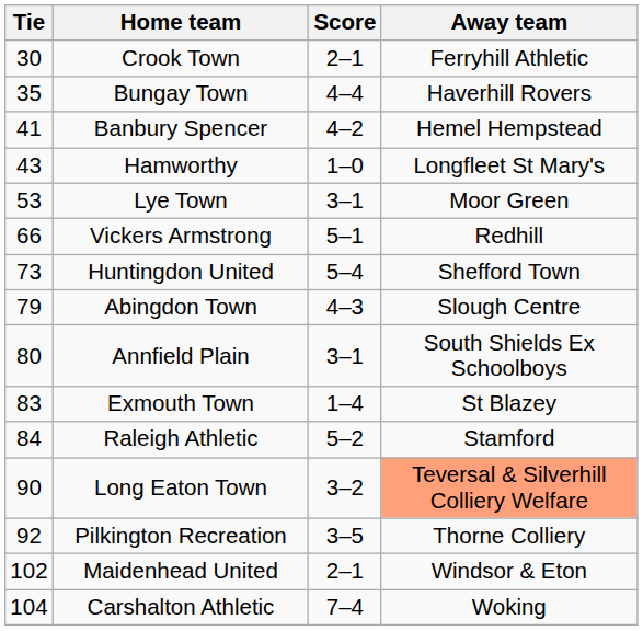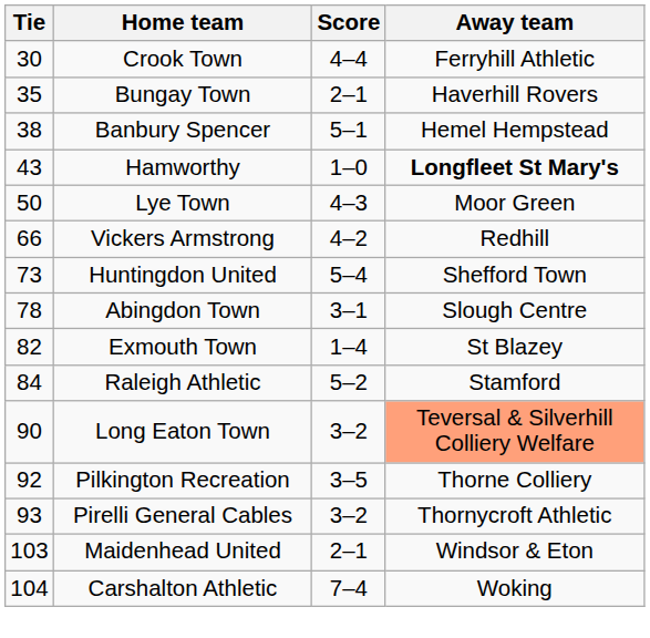Crook Town | Score: 2–1 -> 4–4
Bungay Town | Score: 4–4 -> 2–1
Banbury Spencer | Tie: 41 -> 38
Banbury Spencer | Score: 4–2 -> 5–1
Hamworthy | Away team: normal -> bold
Lye Town | Tie: 53 -> 50
Lye Town | Score: 3–1 -> 4–3
Vickers Armstrong | Score: 5–1 -> 4–2
Abingdon Town | Tie: 79 -> 78
Abingdon Town | Score: 4–3 -> 3–1
- row: 80 | Annfield Plain | 3–1 | South Shields Ex Schoolboys
Exmouth Town | Tie: 83 -> 82
+ row: 93 | Pirelli General Cables | 3–2 | Thornycroft Athletic
Maidenhead United | Tie: 102 -> 103
